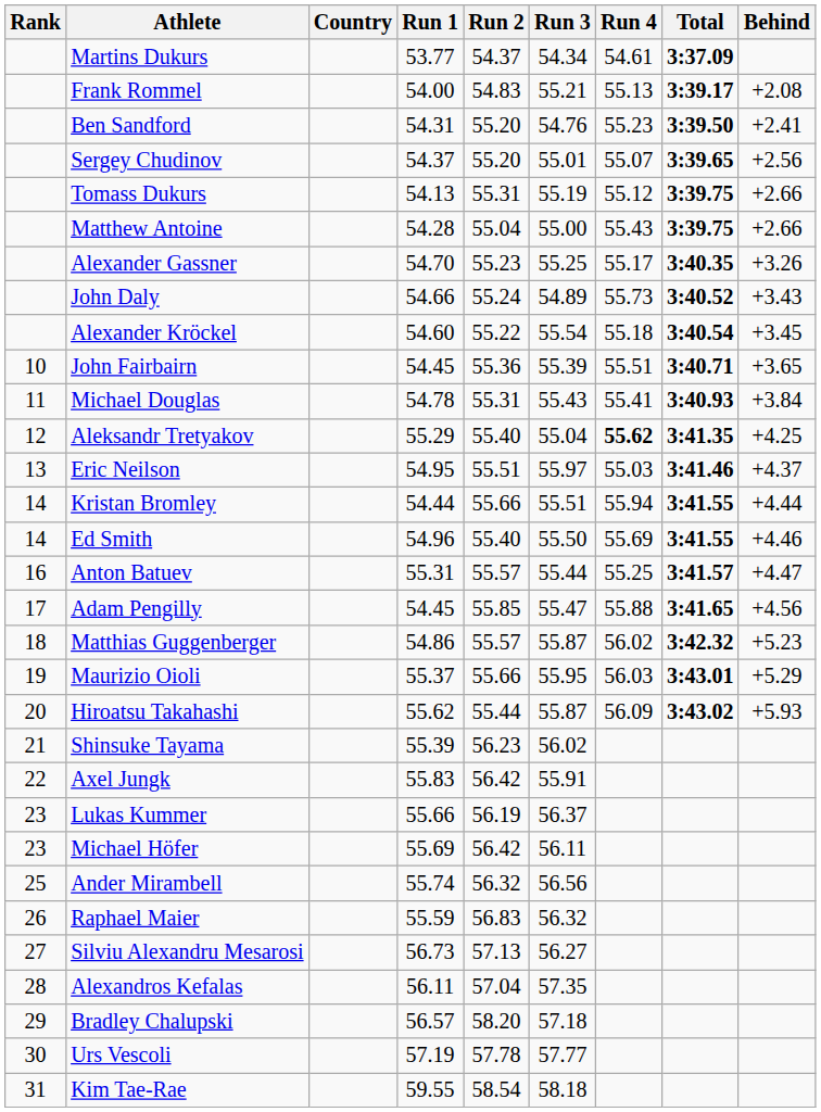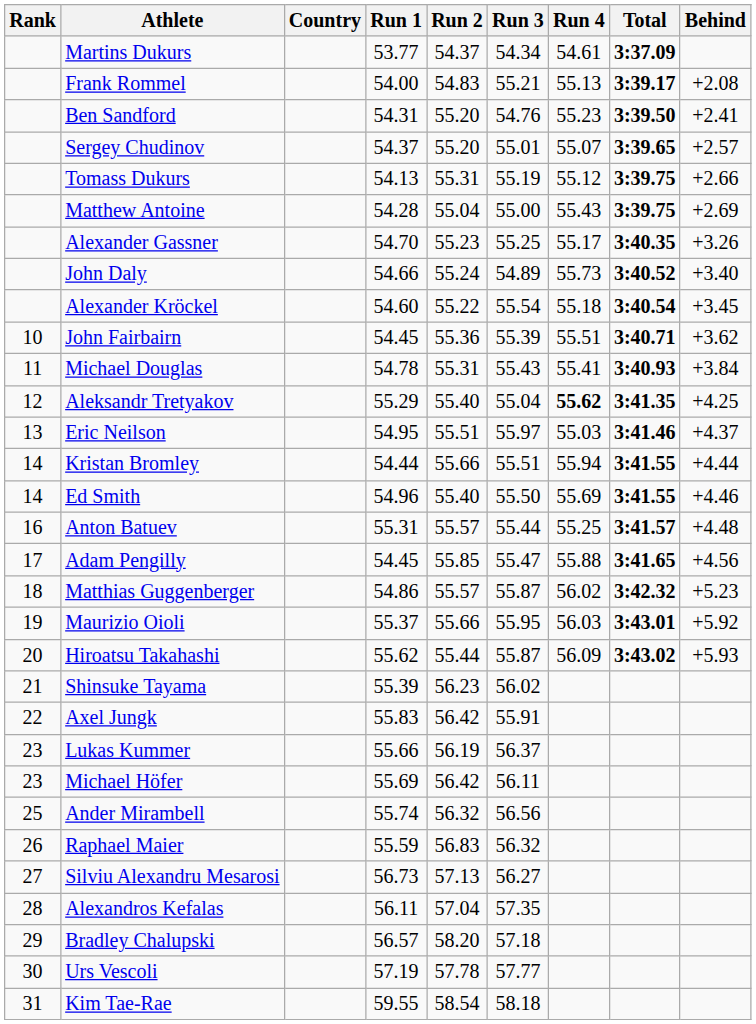Sergey Chudinov | Behind: +2.56 -> +2.57
Matthew Antoine | Behind: +2.66 -> +2.69
John Daly | Behind: +3.43 -> +3.40
John Fairbairn | Behind: +3.65 -> +3.62
Anton Batuev | Behind: +4.47 -> +4.48
Maurizio Oioli | Behind: +5.29 -> +5.92
